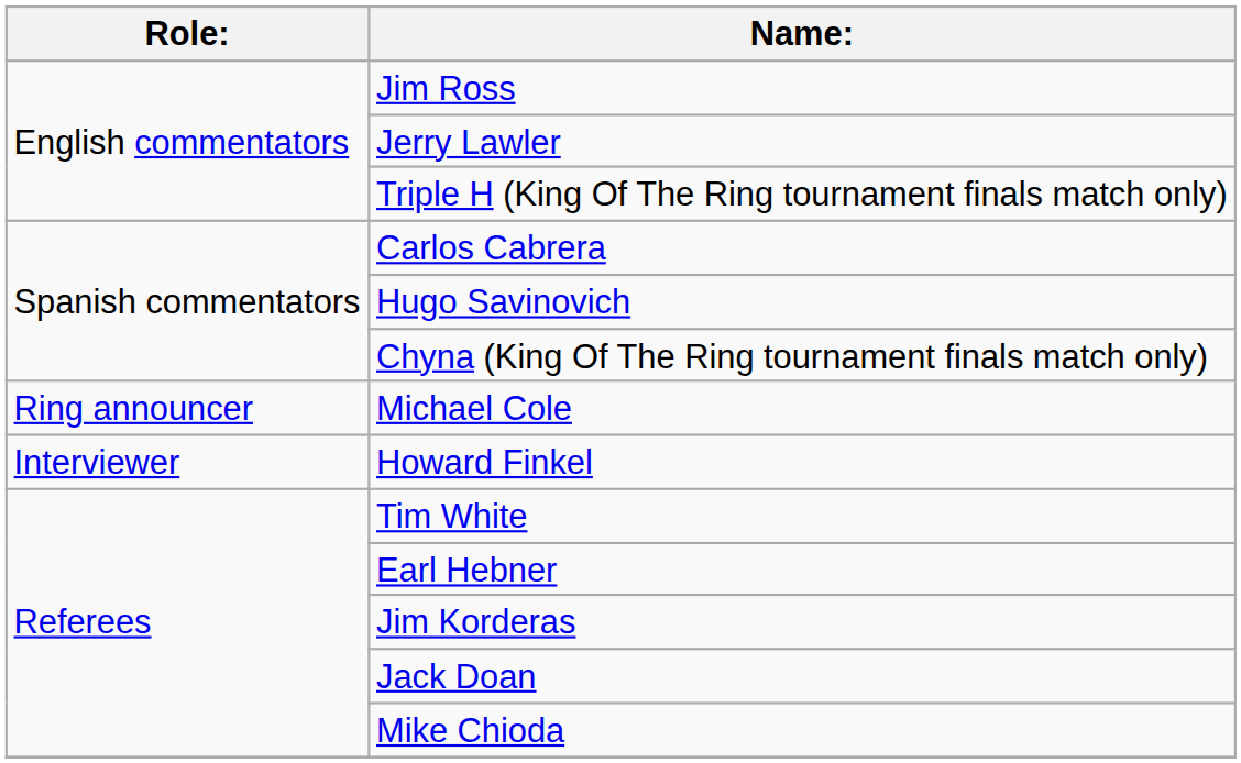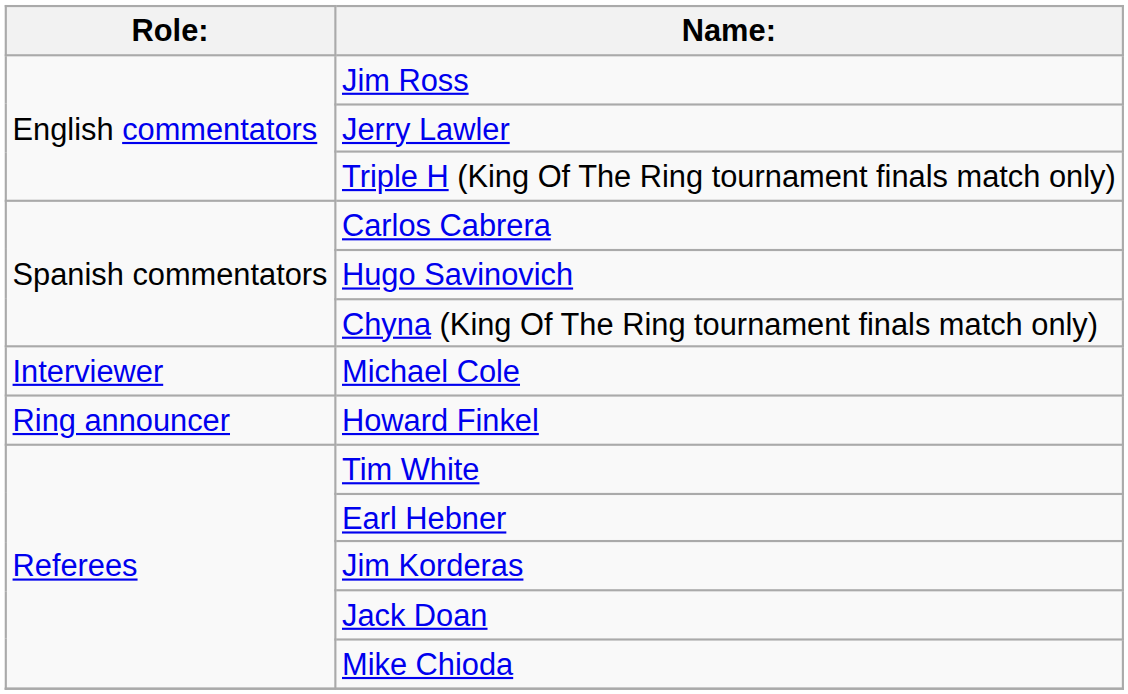Michael Cole | Role:: Ring announcer -> Interviewer
Howard Finkel | Role:: Interviewer -> Ring announcer
